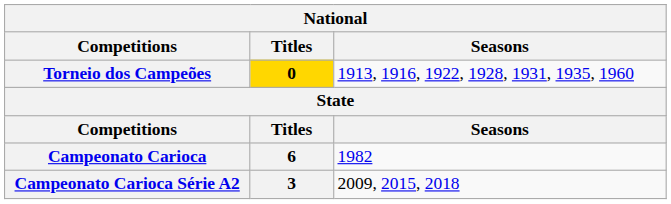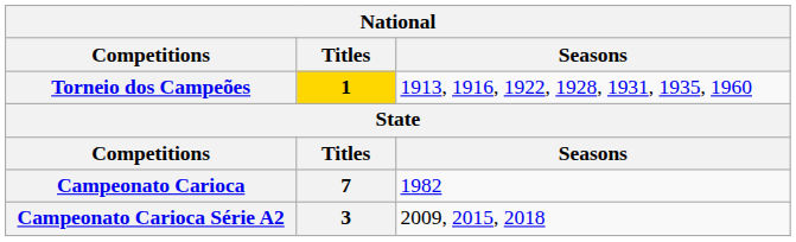Torneio dos Campeões | Titles: 0 -> 1
Campeonato Carioca | Titles: 6 -> 7
